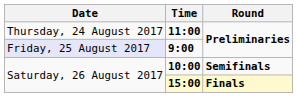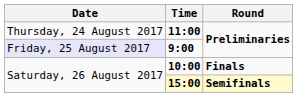10:00 | Round: Semifinals -> Finals
15:00 | Round: Finals -> Semifinals
